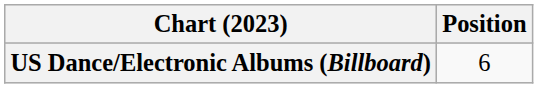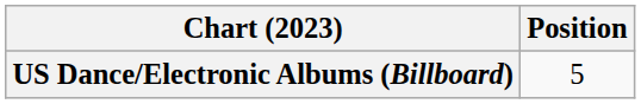US Dance/Electronic Albums (Billboard) | Position: 6 -> 5
